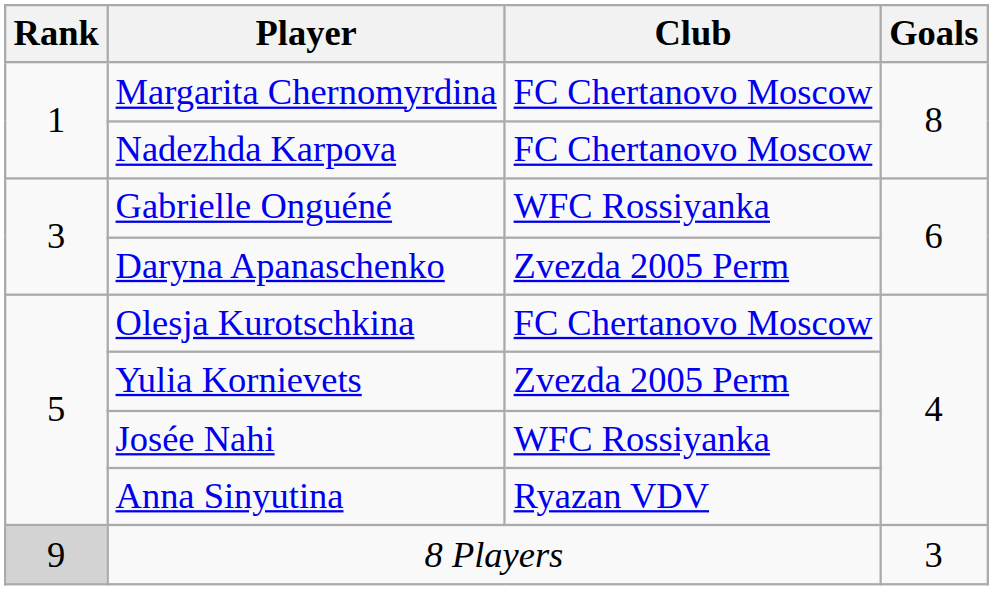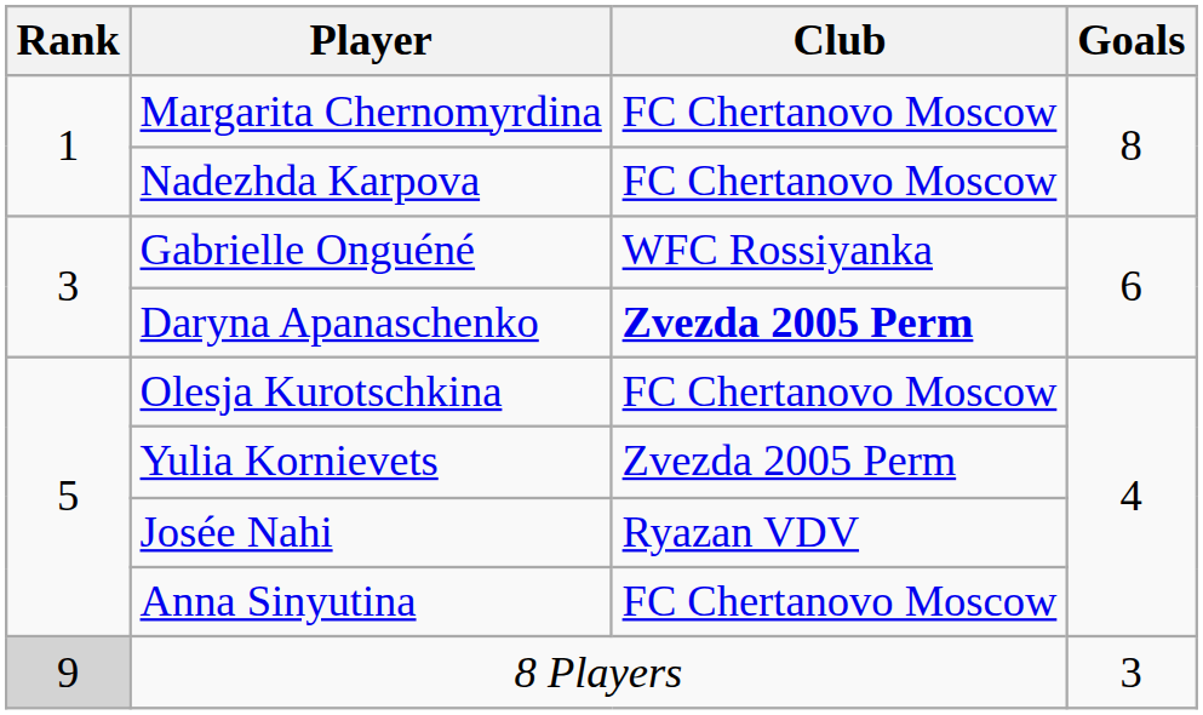Daryna Apanaschenko | Club: normal -> bold
Josée Nahi | Club: WFC Rossiyanka -> Ryazan VDV
Anna Sinyutina | Club: Ryazan VDV -> FC Chertanovo Moscow
